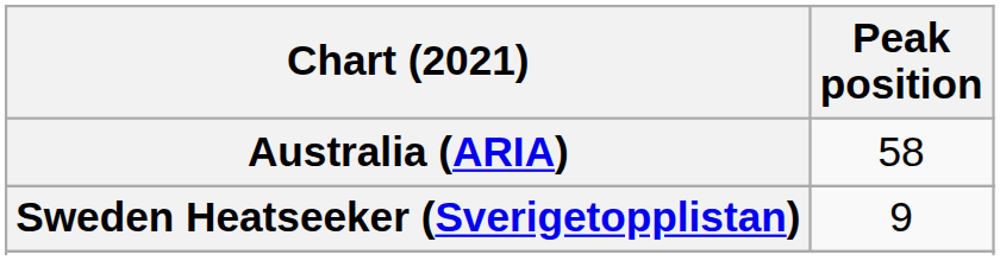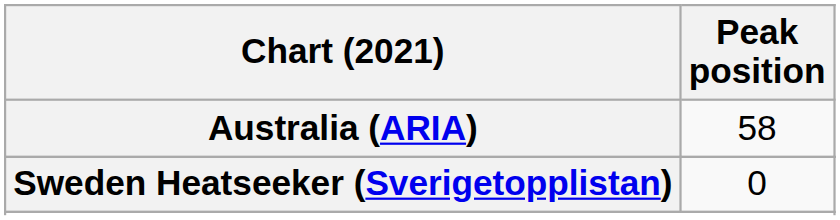Sweden Heatseeker (Sverigetopplistan) | Peak position: 9 -> 0
